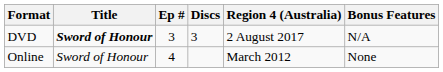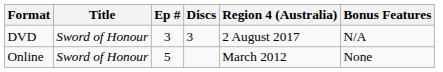DVD | Title: bold -> normal
Online | Ep #: 4 -> 5
